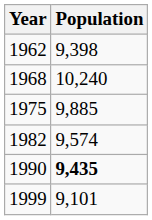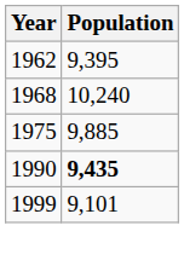1962 | Population: 9,398 -> 9,395
- row: 1982 | 9,574
